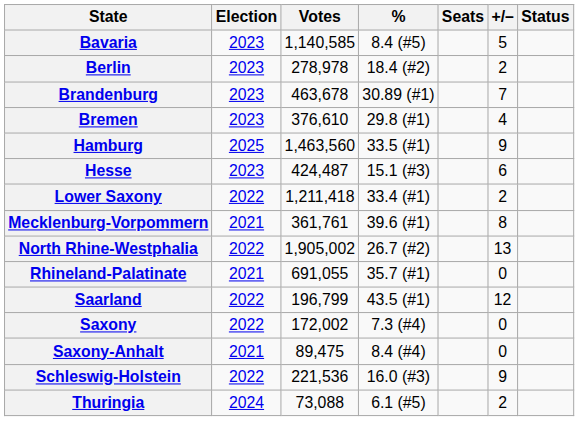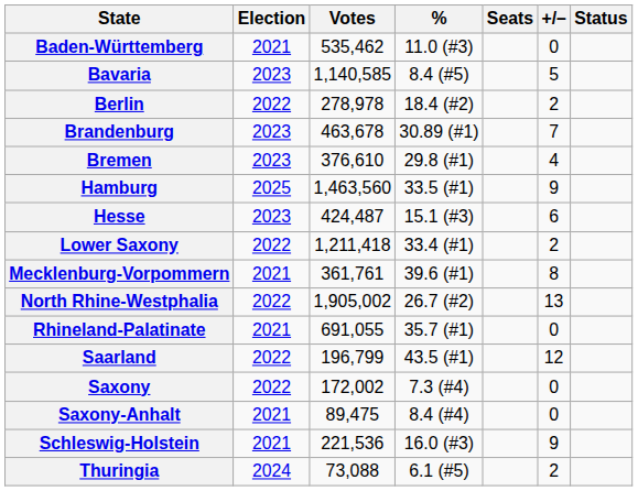+ row: Baden-Württemberg | 2021 | 535,462 | 11.0 (#3) | 0
Berlin | Election: 2023 -> 2022
Schleswig-Holstein | Election: 2022 -> 2021
